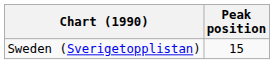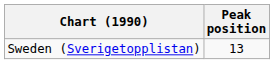Sweden (Sverigetopplistan) | Peak position: 15 -> 13
